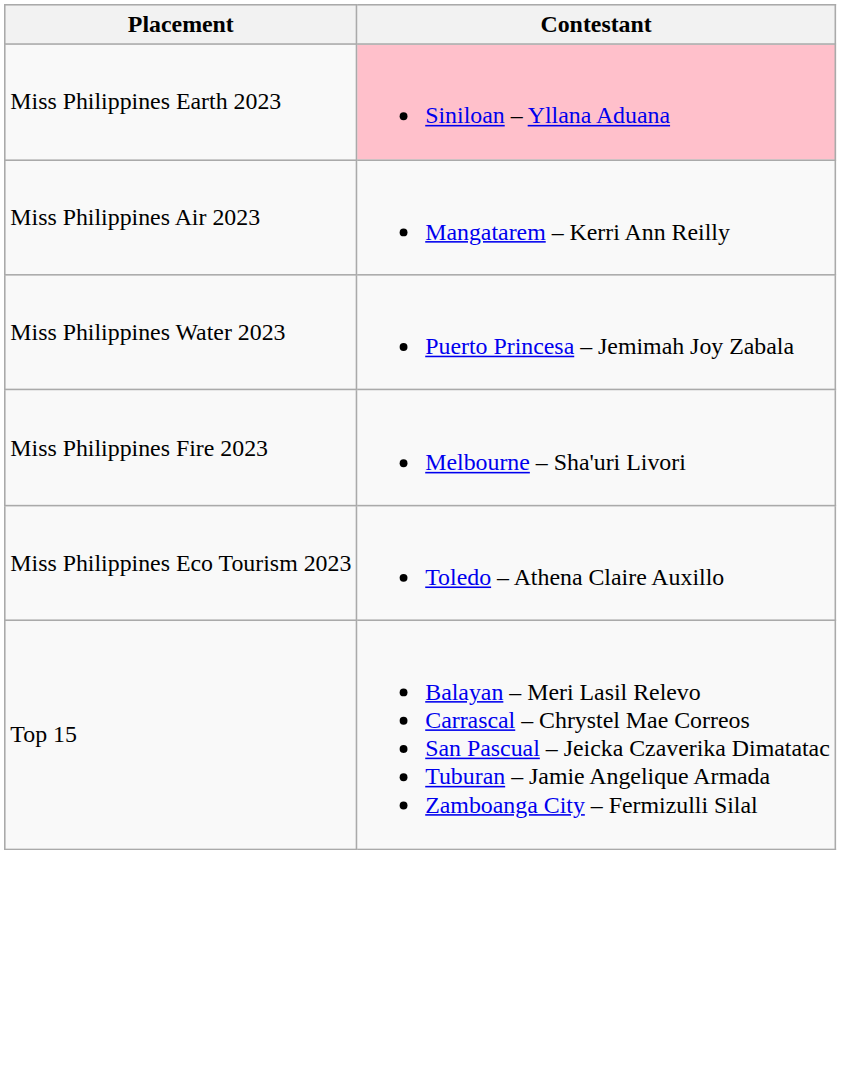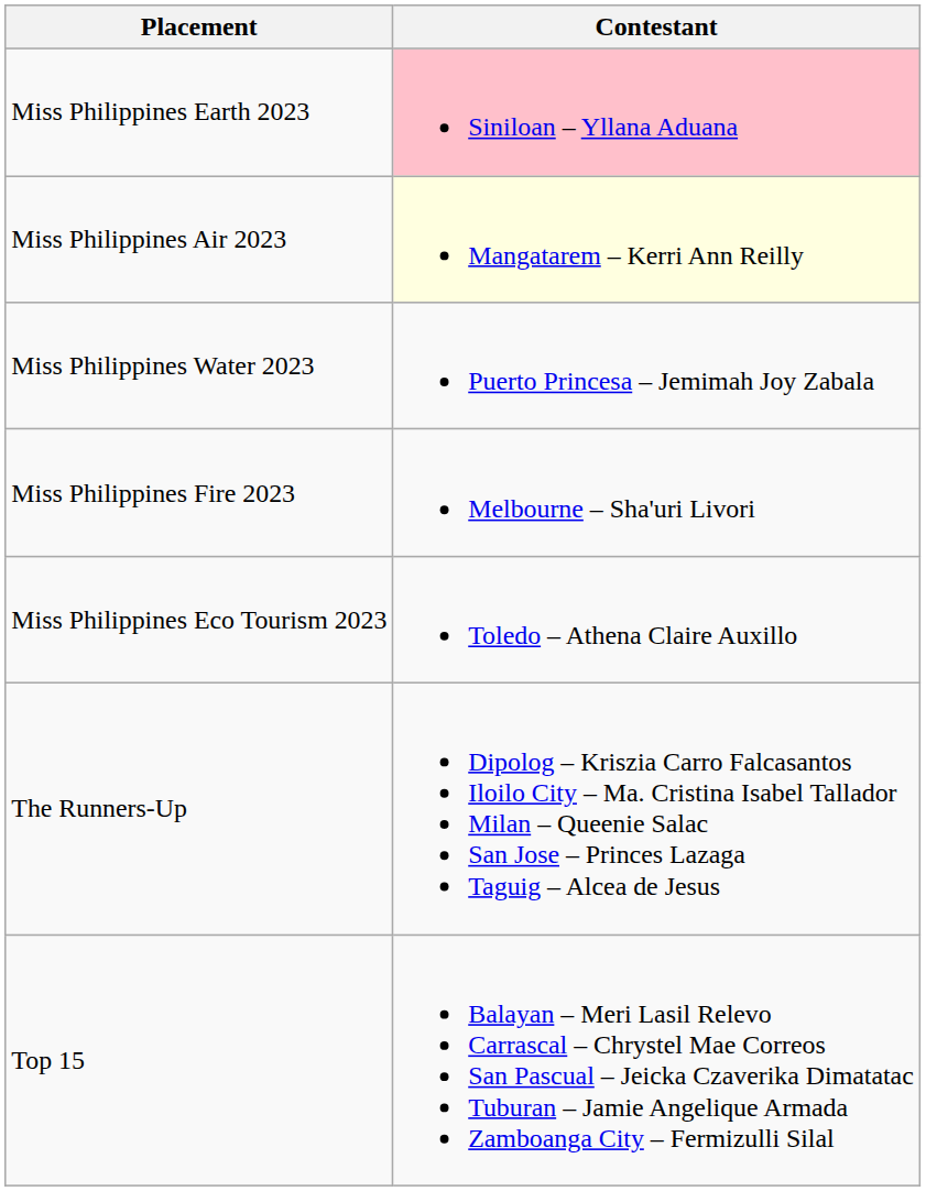Miss Philippines Air 2023 | Contestant: no background -> lightyellow background
+ row: The Runners-Up | Dipolog – Kriszia Carro Falcasantos Iloilo City – Ma. Cristina Isabel Tallador Milan – Queenie Salac San Jose – Princes Lazaga Taguig – Alcea de Jesus
